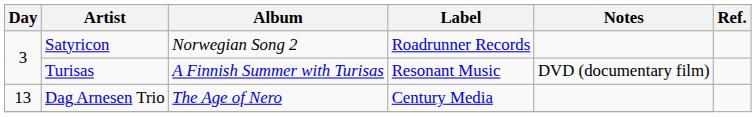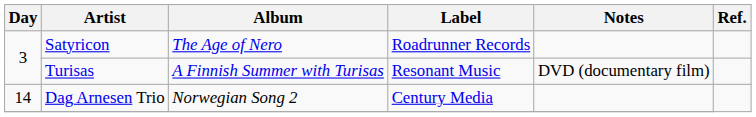Satyricon | Album: Norwegian Song 2 -> The Age of Nero
Dag Arnesen Trio | Day: 13 -> 14
Dag Arnesen Trio | Album: The Age of Nero -> Norwegian Song 2
